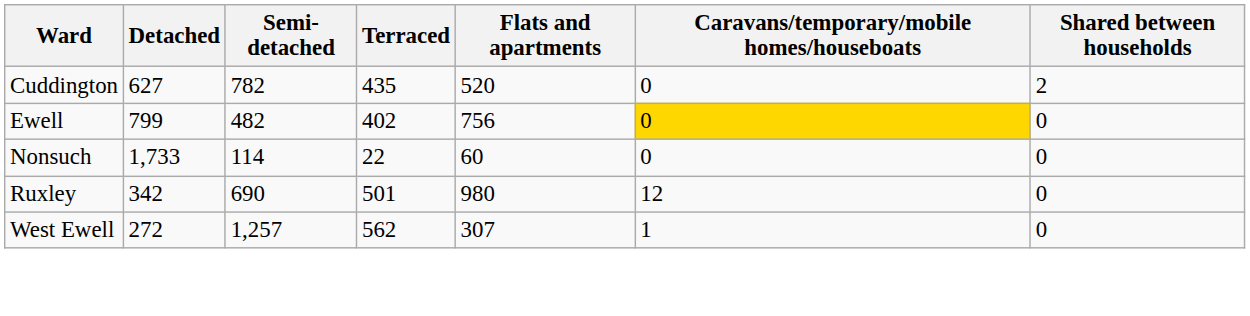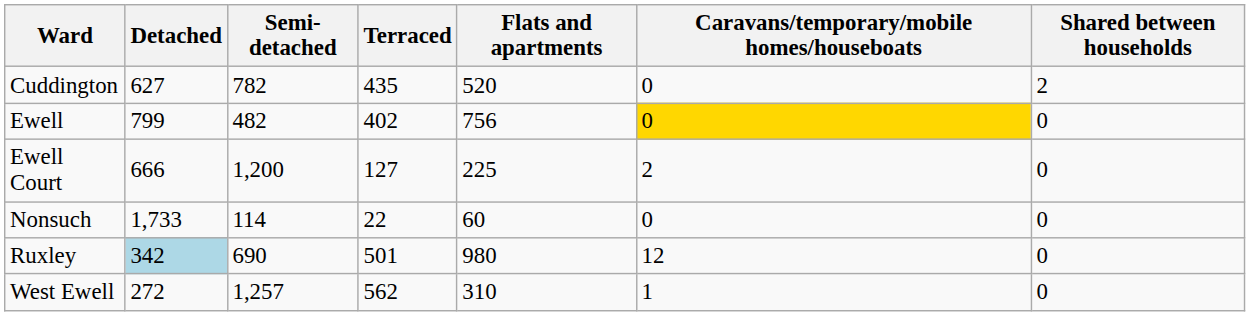+ row: Ewell Court | 666 | 1,200 | 127 | 225 | 2 | 0
Ruxley | Detached: no background -> lightblue background
West Ewell | Flats and apartments: 307 -> 310
